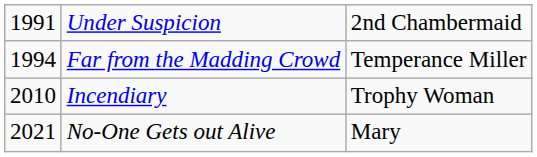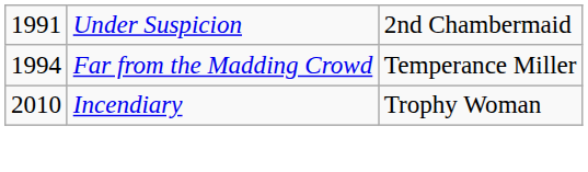- row: 2021 | No-One Gets out Alive | Mary
